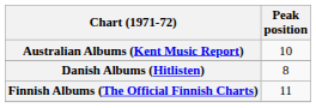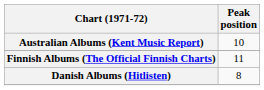rows swapped: Danish Albums (Hitlisten) <-> Finnish Albums (The Official Finnish Charts)
